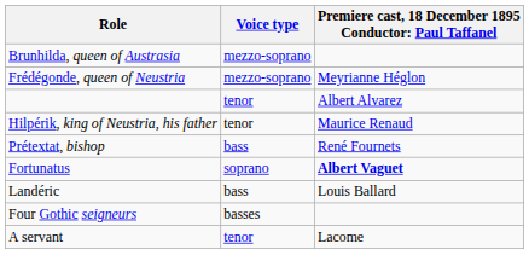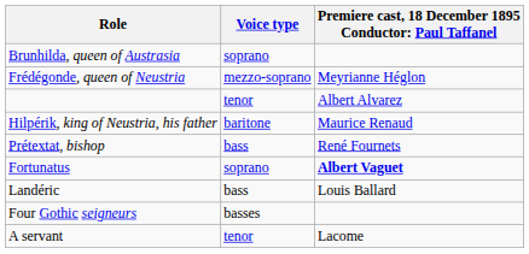Brunhilda, queen of Austrasia | Voice type: mezzo-soprano -> soprano
Hilpérik, king of Neustria, his father | Voice type: tenor -> baritone
